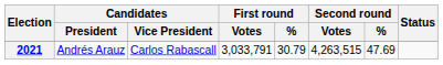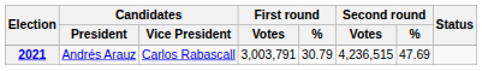2021 | First round / Votes: 3,033,791 -> 3,003,791
2021 | Second round / Votes: 4,263,515 -> 4,236,515
